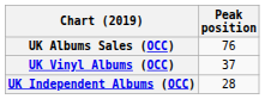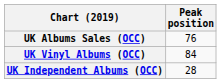UK Vinyl Albums (OCC) | Peak position: 37 -> 84
